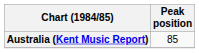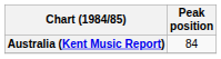Australia (Kent Music Report) | Peak position: 85 -> 84
